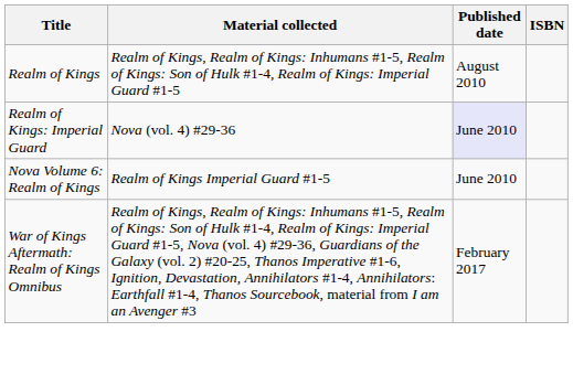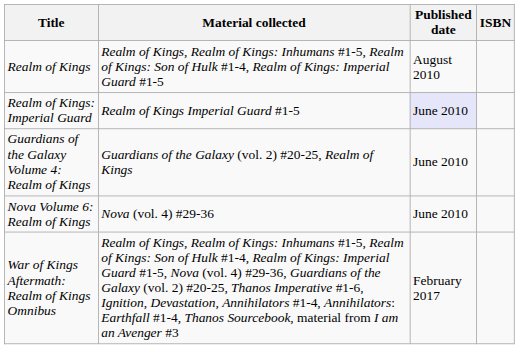Realm of Kings: Imperial Guard | Material collected: Nova (vol. 4) #29-36 -> Realm of Kings Imperial Guard #1-5
+ row: Guardians of the Galaxy Volume 4: Realm of Kings | Guardians of the Galaxy (vol. 2) #20-25, Realm of Kings | June 2010
Nova Volume 6: Realm of Kings | Material collected: Realm of Kings Imperial Guard #1-5 -> Nova (vol. 4) #29-36
